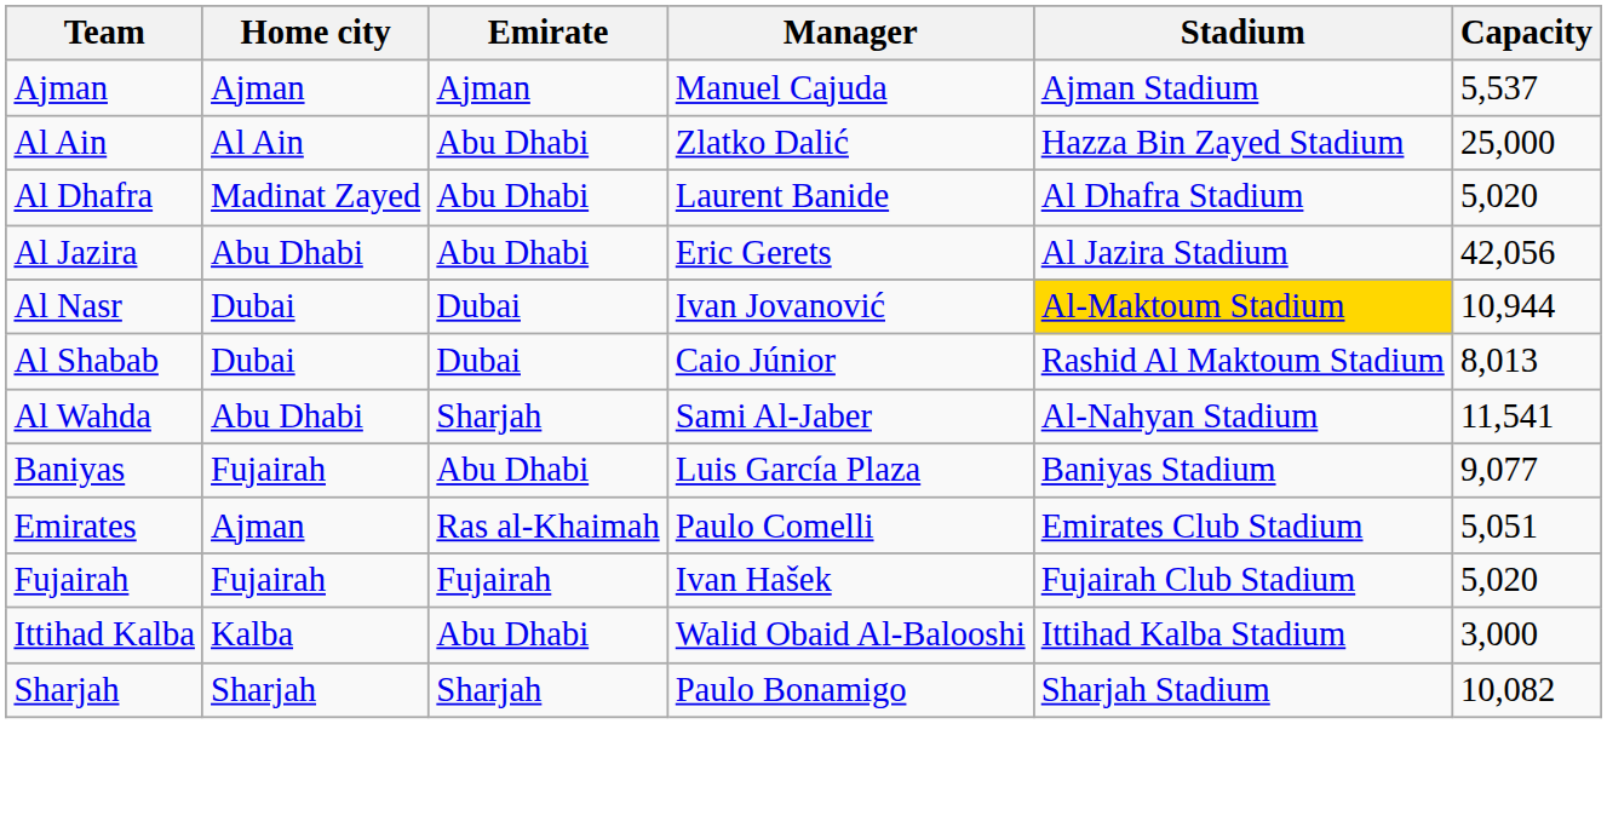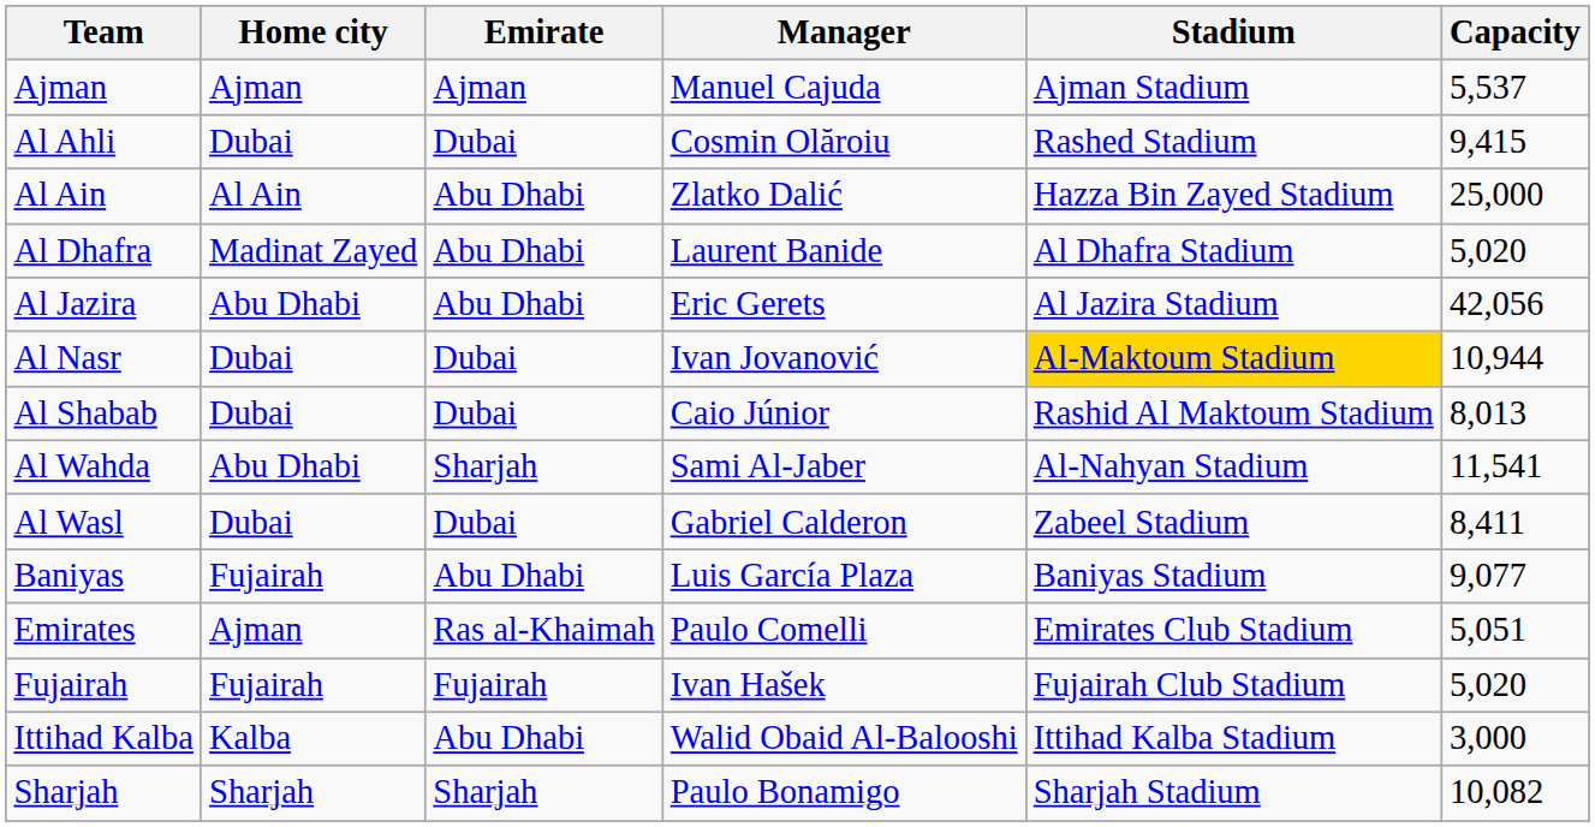+ row: Al Ahli | Dubai | Dubai | Cosmin Olăroiu | Rashed Stadium | 9,415
+ row: Al Wasl | Dubai | Dubai | Gabriel Calderon | Zabeel Stadium | 8,411
